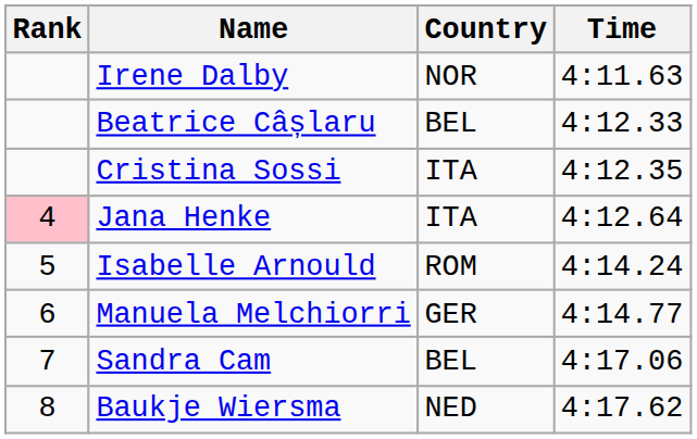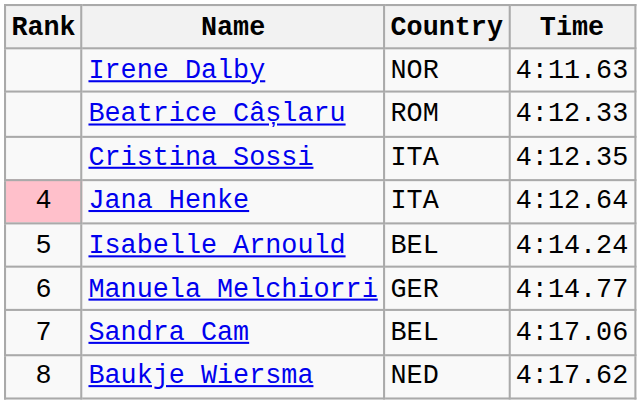Beatrice Câșlaru | Country: BEL -> ROM
Isabelle Arnould | Country: ROM -> BEL
